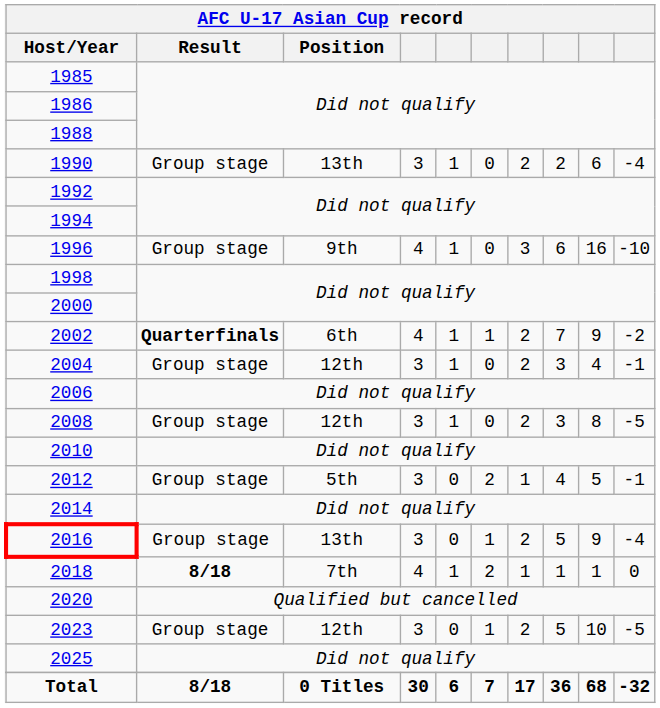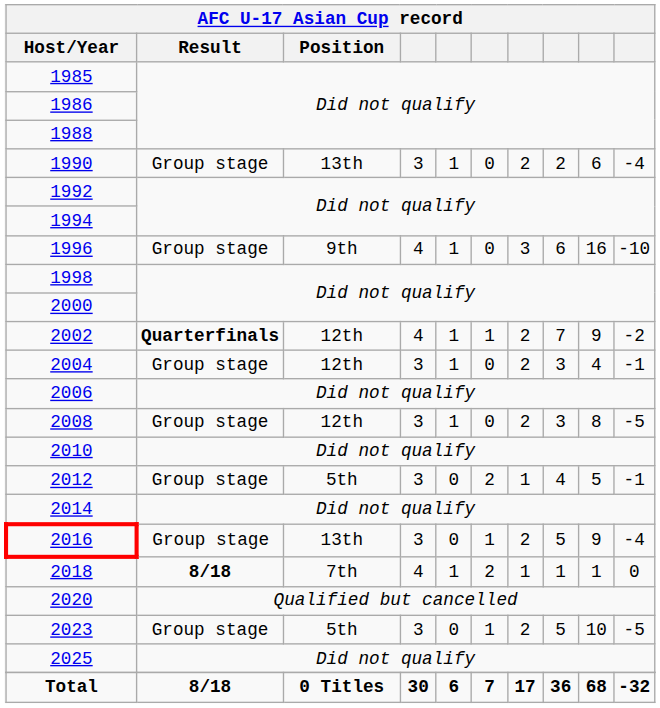2002 | Position: 6th -> 12th
2023 | Position: 12th -> 5th
